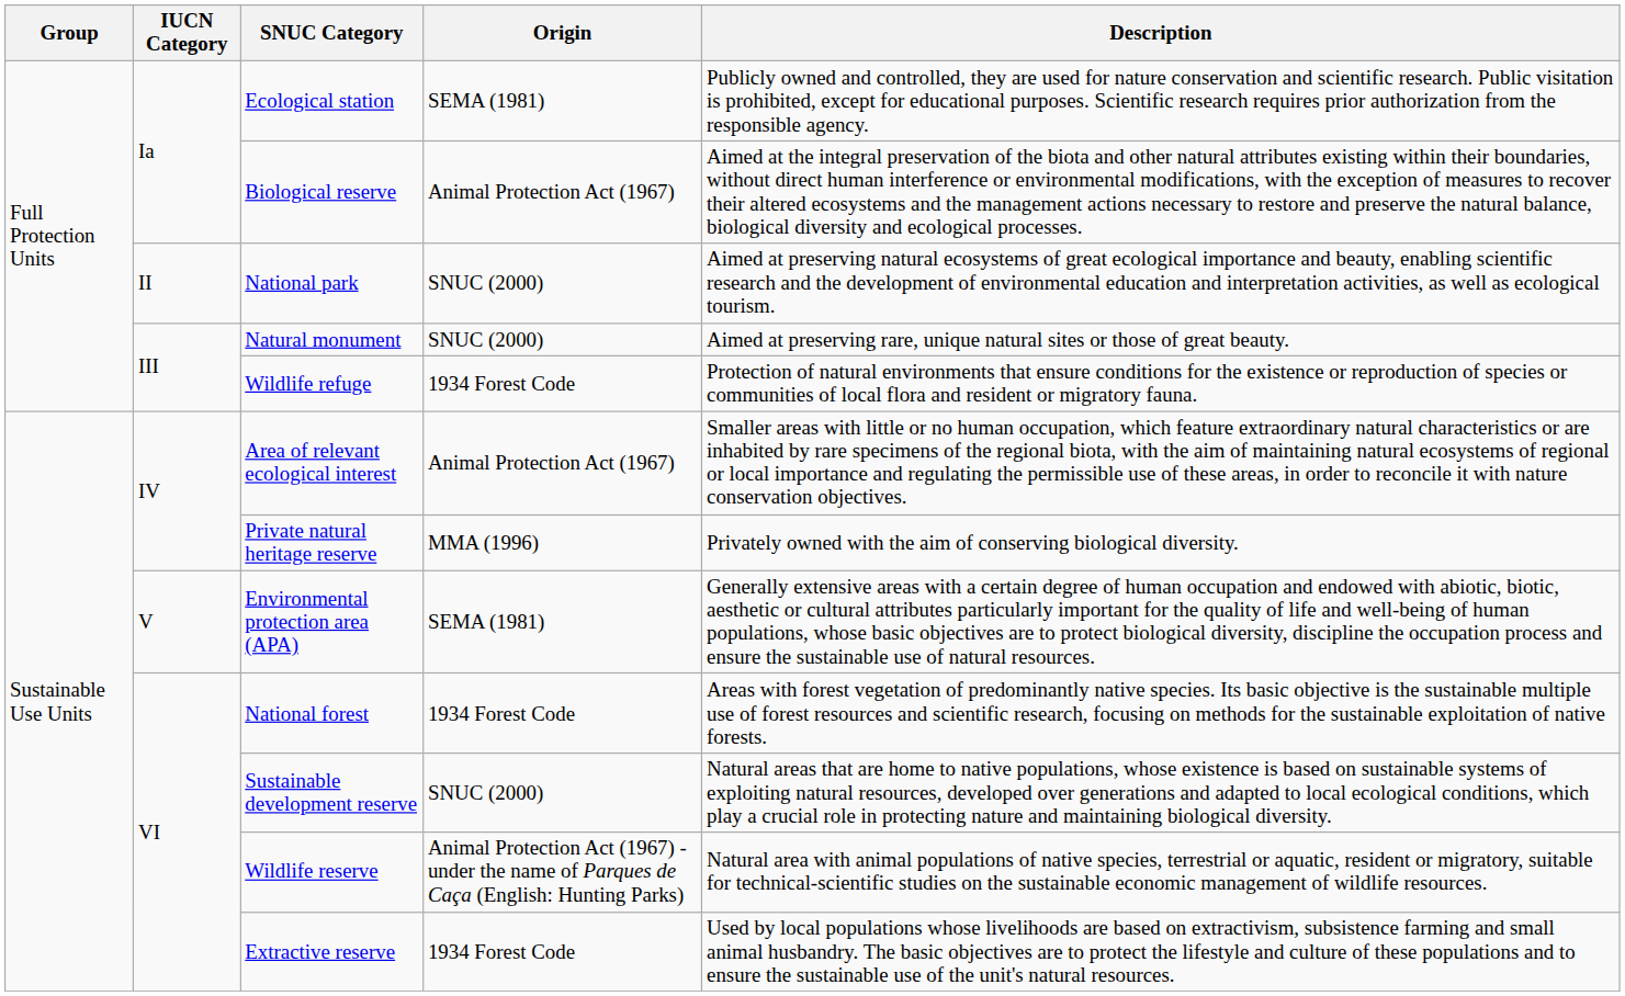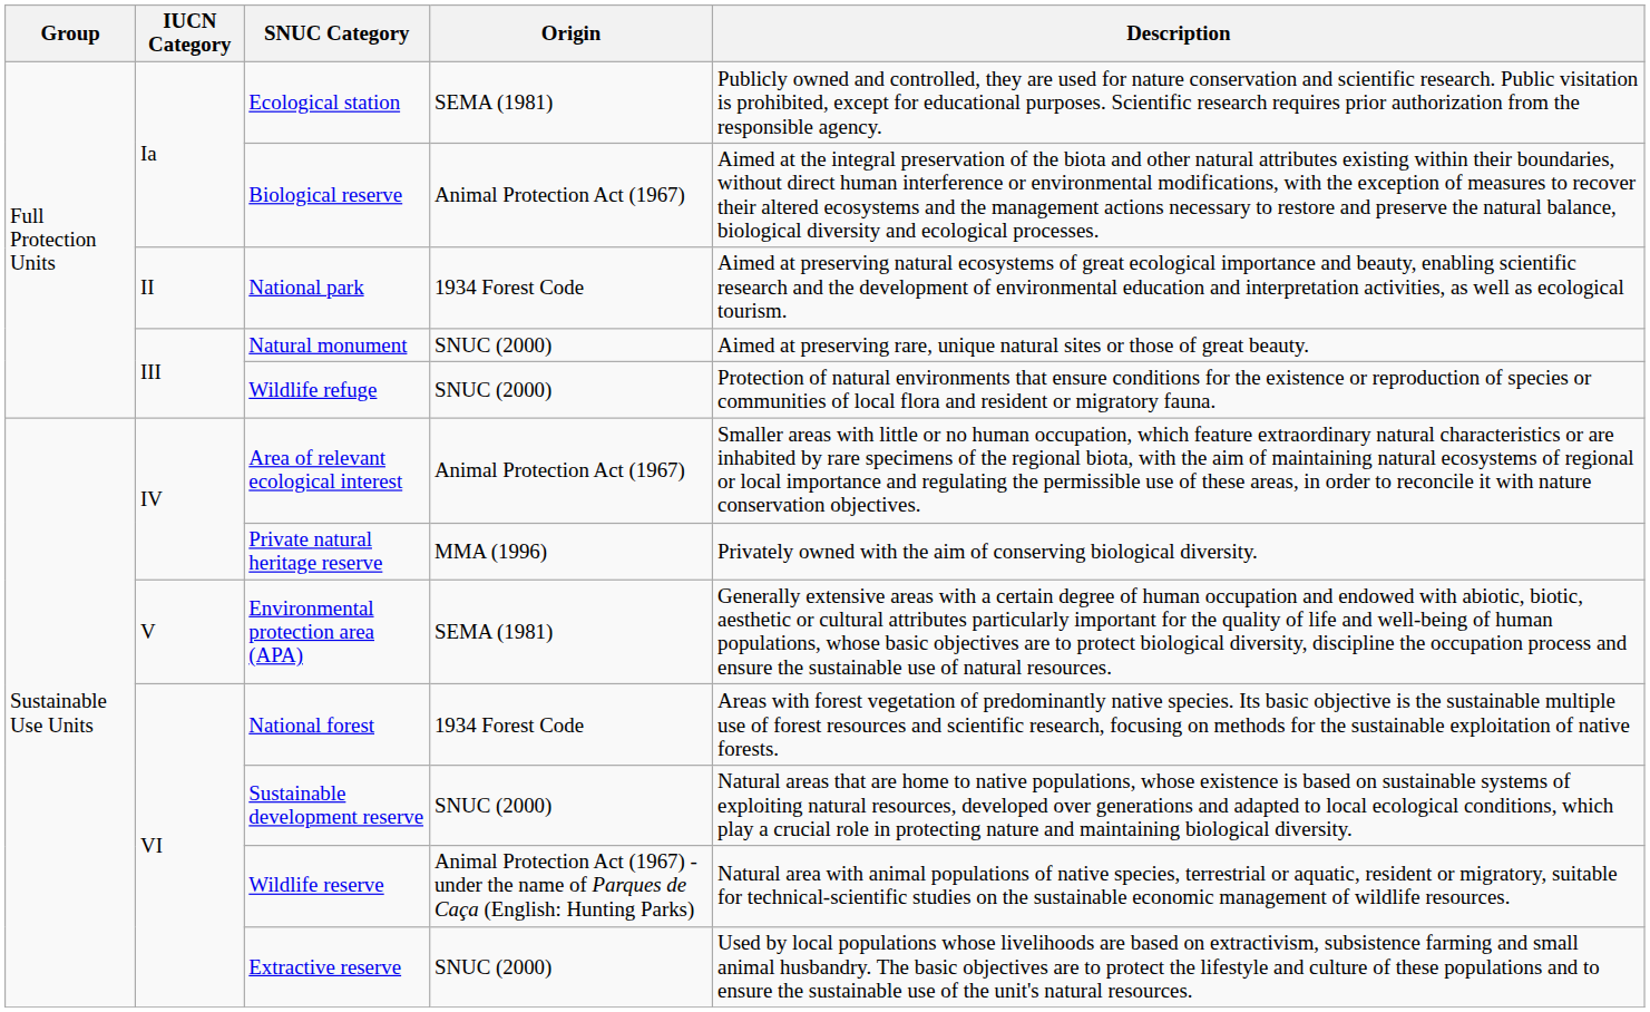National park | Origin: SNUC (2000) -> 1934 Forest Code
Wildlife refuge | Origin: 1934 Forest Code -> SNUC (2000)
Extractive reserve | Origin: 1934 Forest Code -> SNUC (2000)
